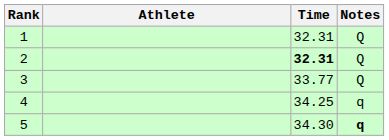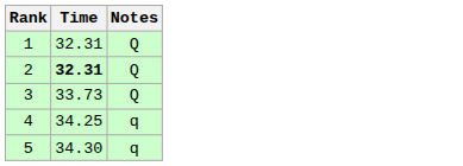- column: Athlete
3 | Time: 33.77 -> 33.73
5 | Notes: bold -> normal
